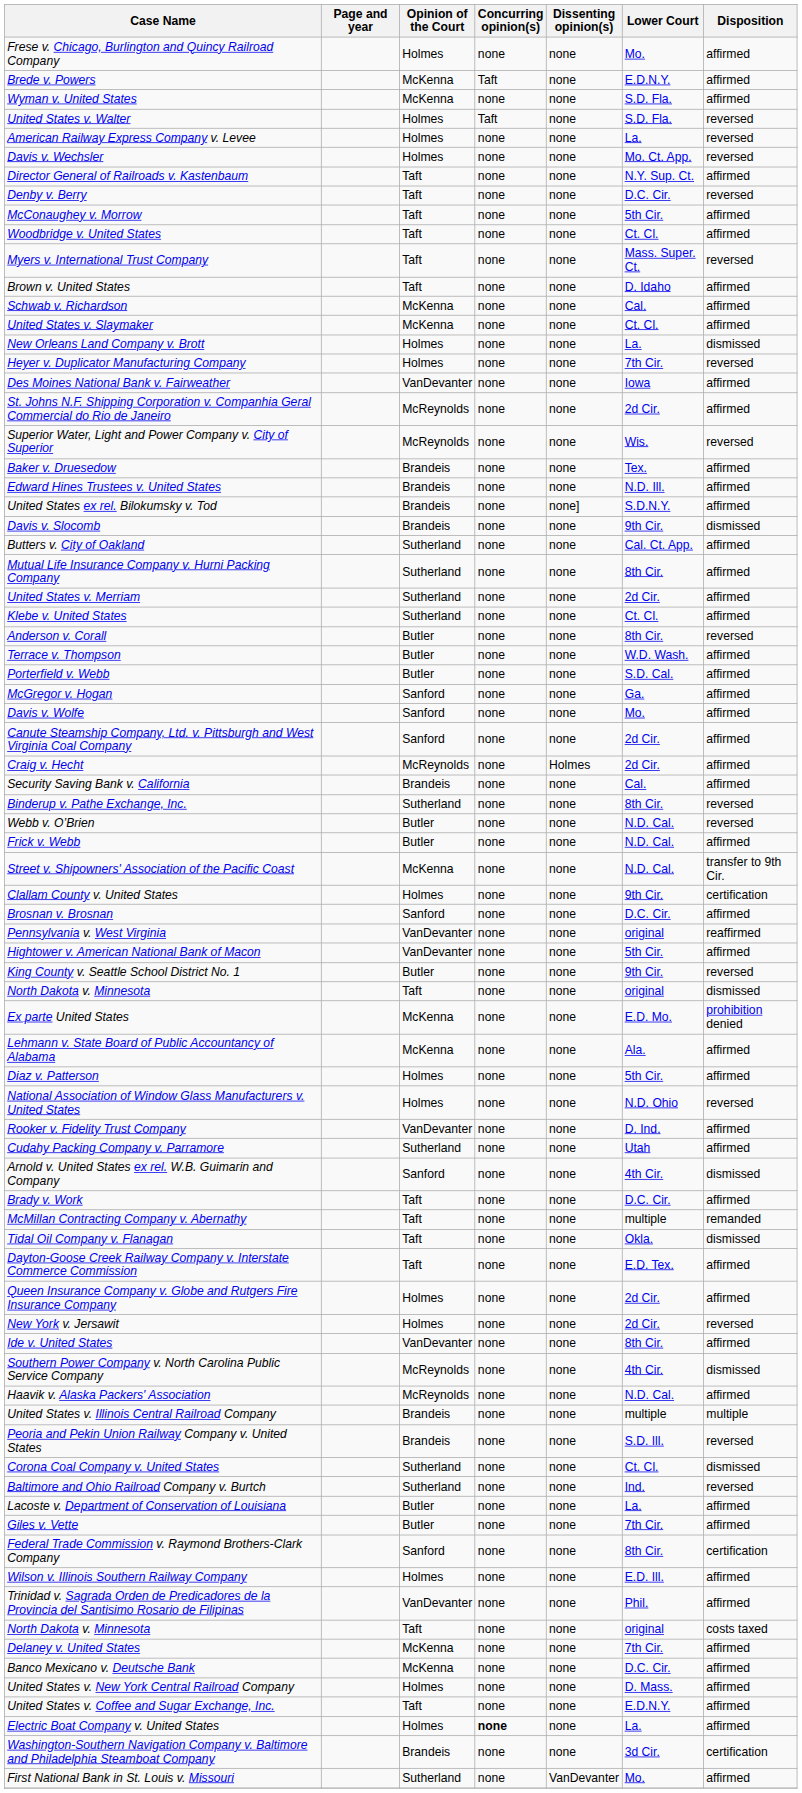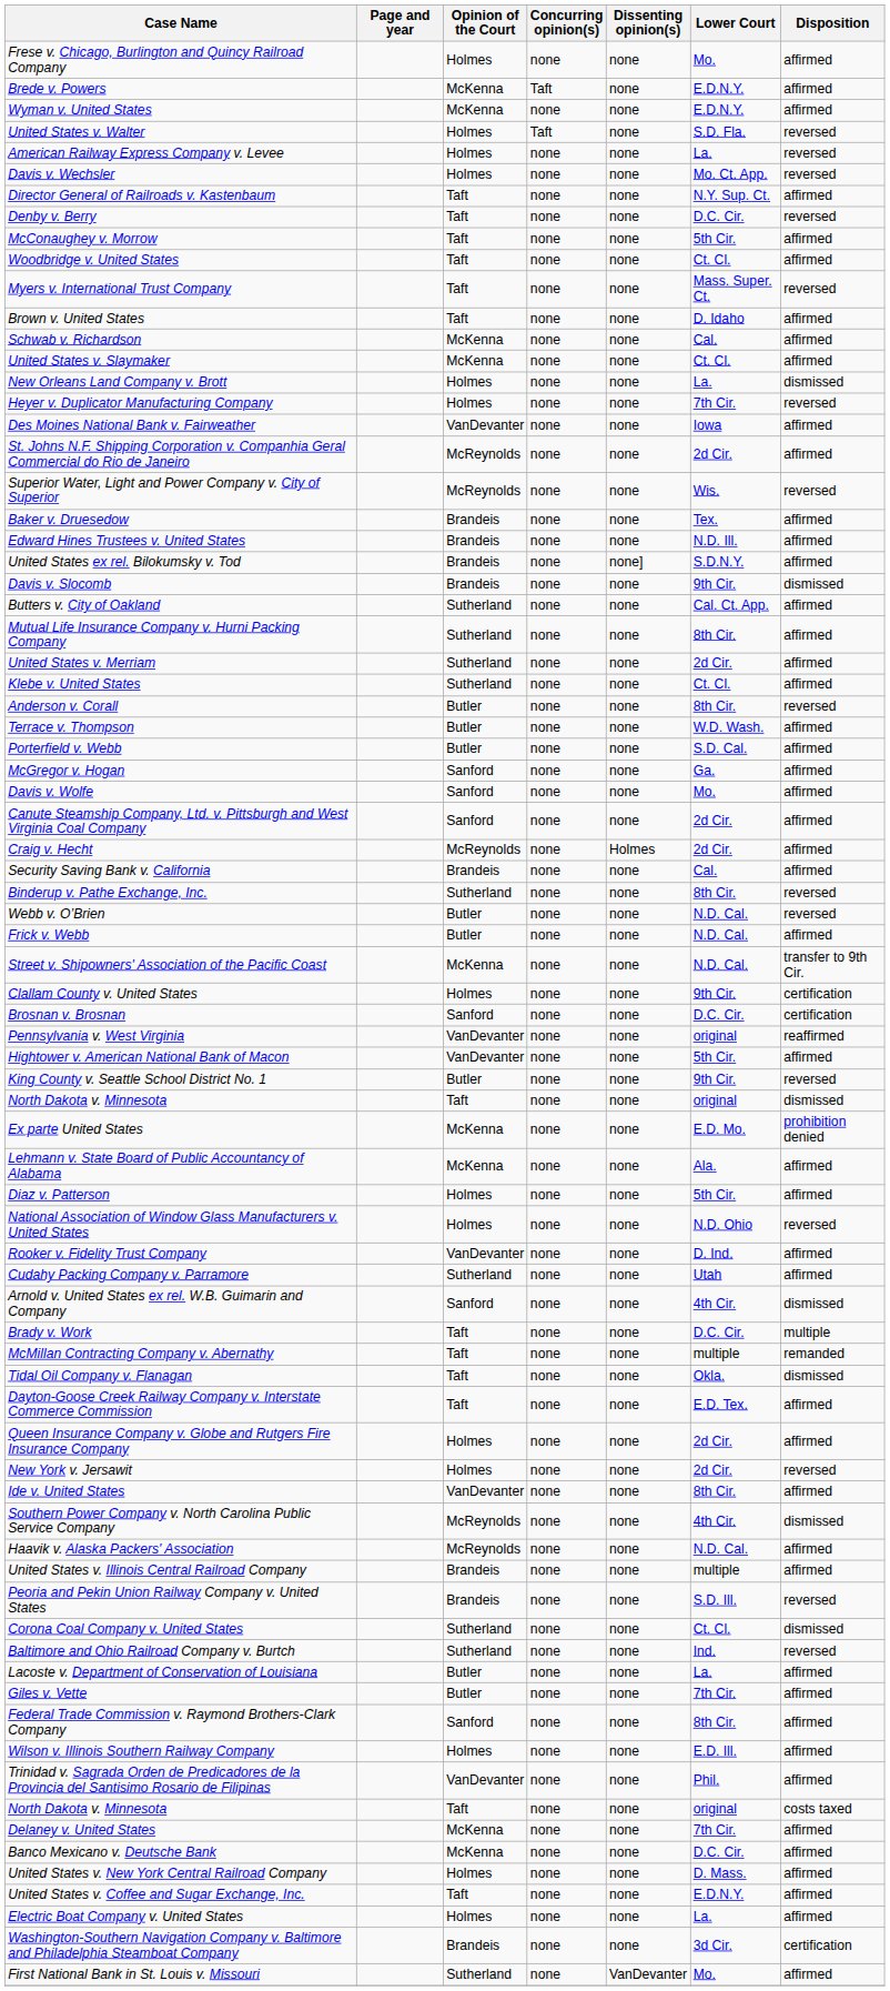Wyman v. United States | Lower Court: S.D. Fla. -> E.D.N.Y.
Brosnan v. Brosnan | Disposition: affirmed -> certification
Brady v. Work | Disposition: affirmed -> multiple
United States v. Illinois Central Railroad Company | Disposition: multiple -> affirmed
Federal Trade Commission v. Raymond Brothers-Clark Company | Disposition: certification -> affirmed
Electric Boat Company v. United States | Concurring opinion(s): bold -> normal
